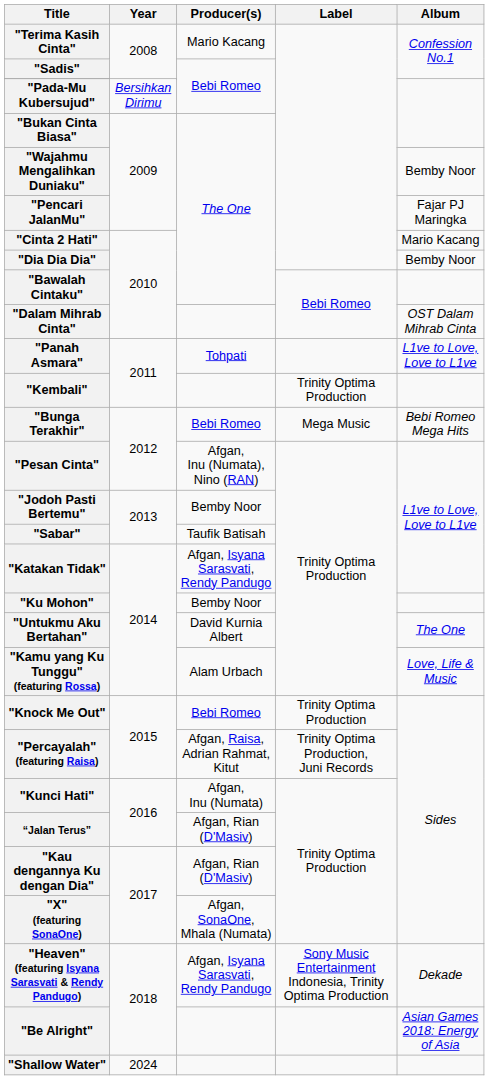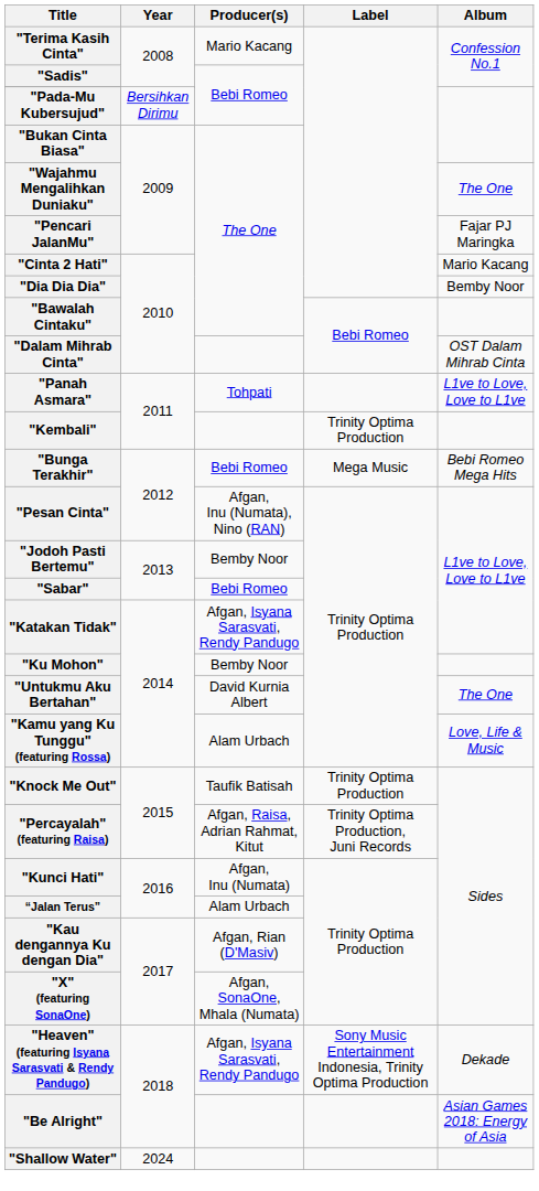"Wajahmu Mengalihkan Duniaku" | Album: Bemby Noor -> The One
"Sabar" | Producer(s): Taufik Batisah -> Bebi Romeo
"Knock Me Out" | Producer(s): Bebi Romeo -> Taufik Batisah
“Jalan Terus” | Producer(s): Afgan, Rian (D'Masiv) -> Alam Urbach
